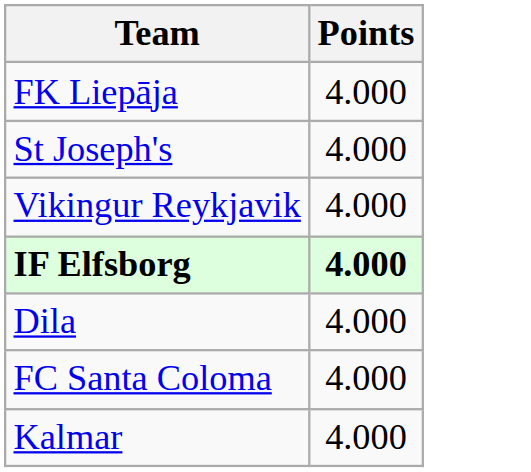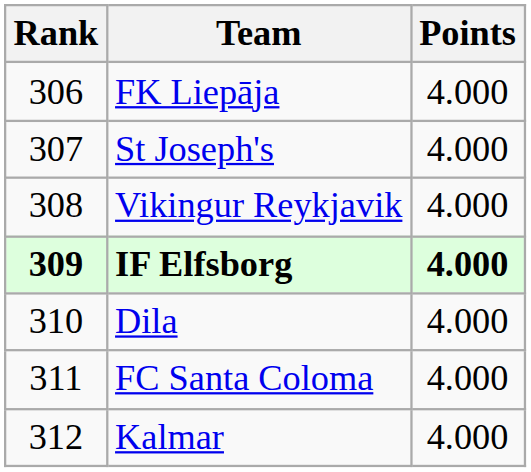+ column: Rank | 306 | 307 | 308 | 309 | 310 | 311 | 312
